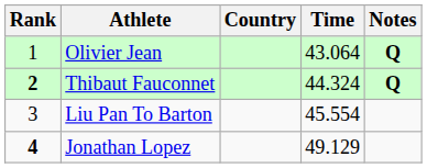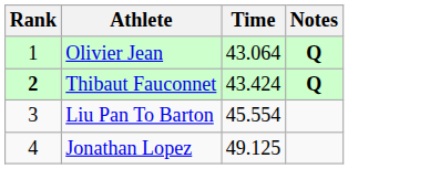- column: Country
Thibaut Fauconnet | Time: 44.324 -> 43.424
Jonathan Lopez | Rank: bold -> normal
Jonathan Lopez | Time: 49.129 -> 49.125
